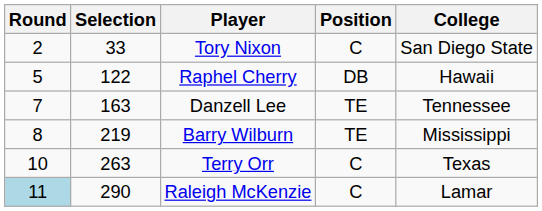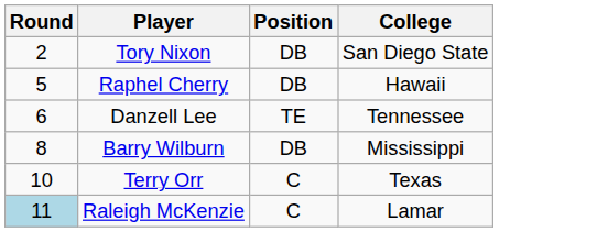- column: Selection | 33 | 122 | 163 | 219 | 263 | 290
Tory Nixon | Position: C -> DB
Danzell Lee | Round: 7 -> 6
Barry Wilburn | Position: TE -> DB
